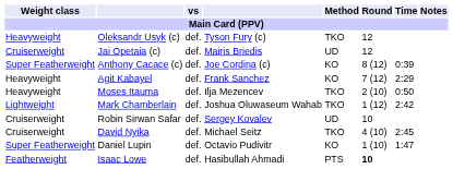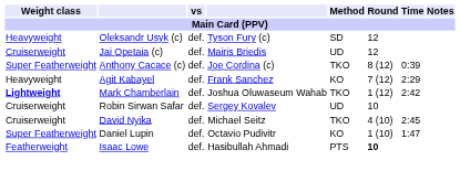Oleksandr Usyk (c) | Method / Main Card (PPV): TKO -> SD
Anthony Cacace (c) | Method / Main Card (PPV): KO -> TKO
- row: Heavyweight | Moses Itauma | def. | Ilja Mezencev | TKO | 2 (10) | 0:50
Mark Chamberlain | Weight class / Main Card (PPV): normal -> bold
